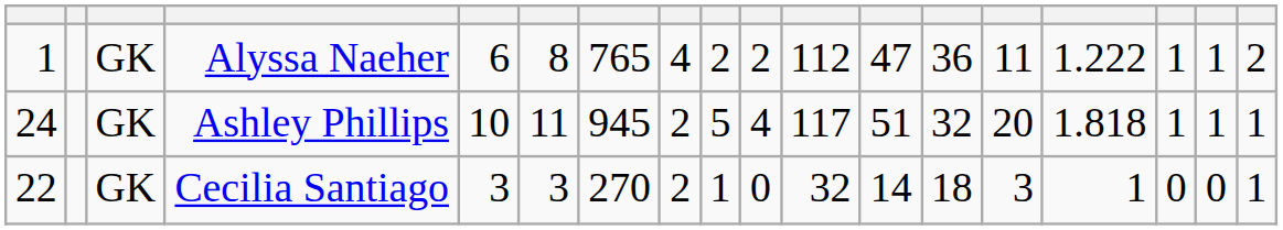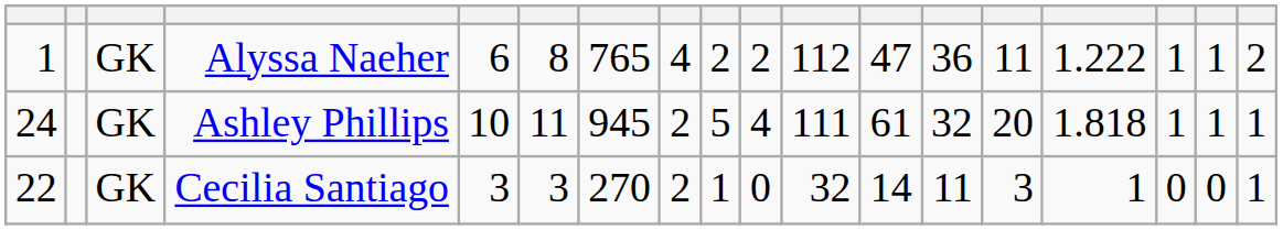Ashley Phillips | column 11: 117 -> 111
Ashley Phillips | column 12: 51 -> 61
Cecilia Santiago | column 13: 18 -> 11
